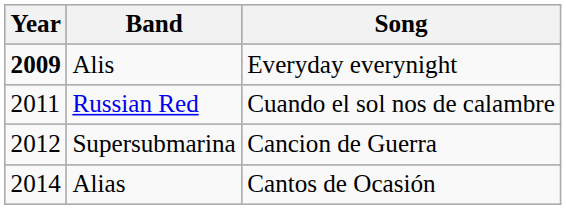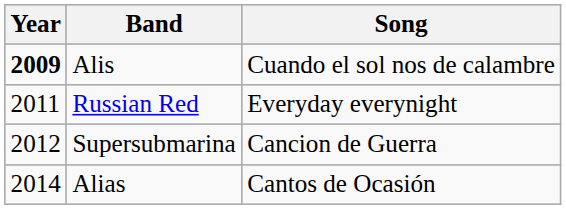Alis | Song: Everyday everynight -> Cuando el sol nos de calambre
Russian Red | Song: Cuando el sol nos de calambre -> Everyday everynight
